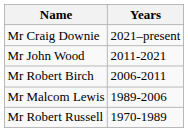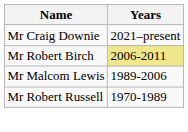- row: Mr John Wood | 2011-2021
Mr Robert Birch | Years: no background -> khaki background
